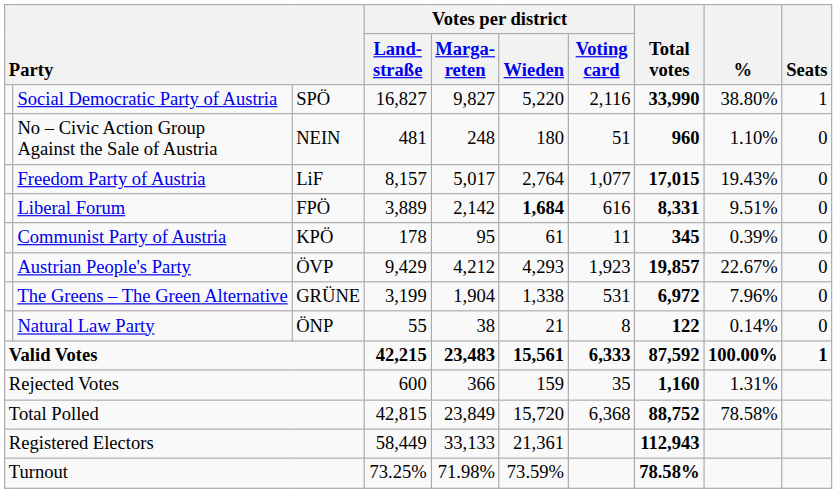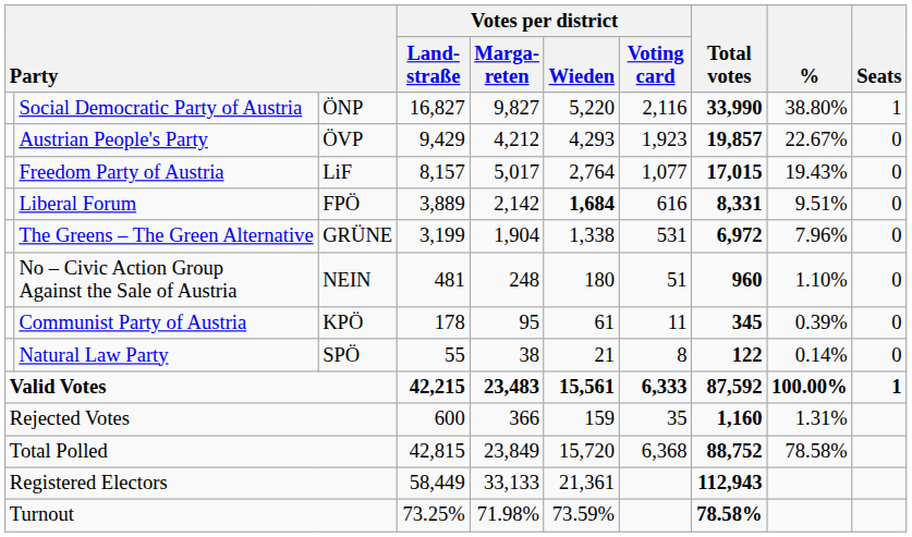Social Democratic Party of Austria | column 3: SPÖ -> ÖNP
rows swapped: Austrian People's Party <-> No – Civic Action Group Against the Sale of Austria
rows swapped: The Greens – The Green Alternative <-> Communist Party of Austria
Natural Law Party | column 3: ÖNP -> SPÖ
